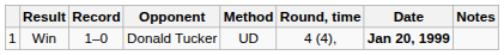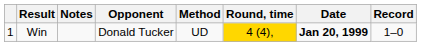columns swapped: Record <-> Notes
Win | Round, time: no background -> gold background
